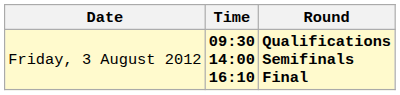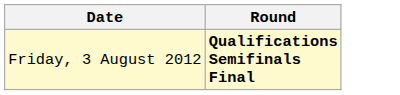- column: Time | 09:30 14:00 16:10
